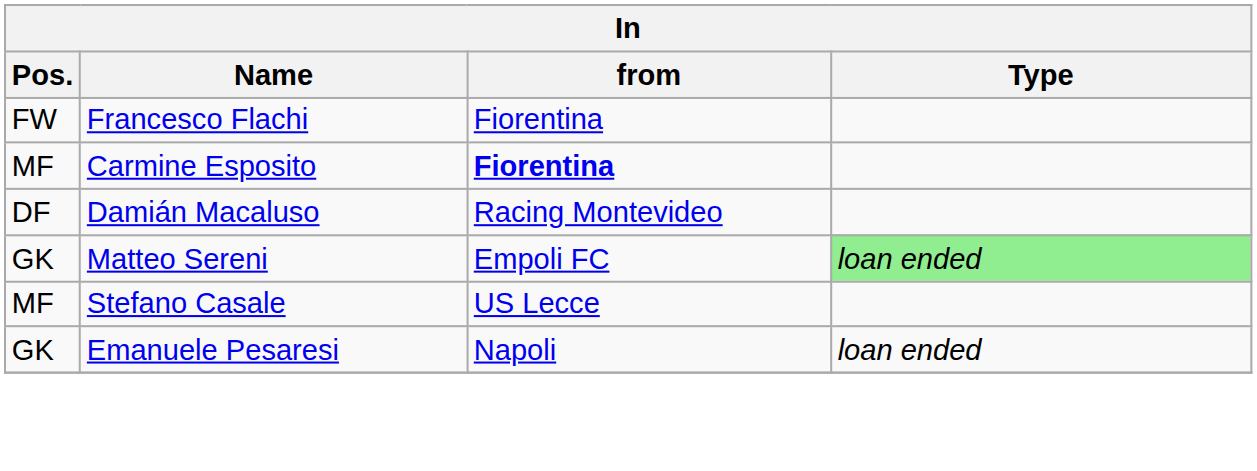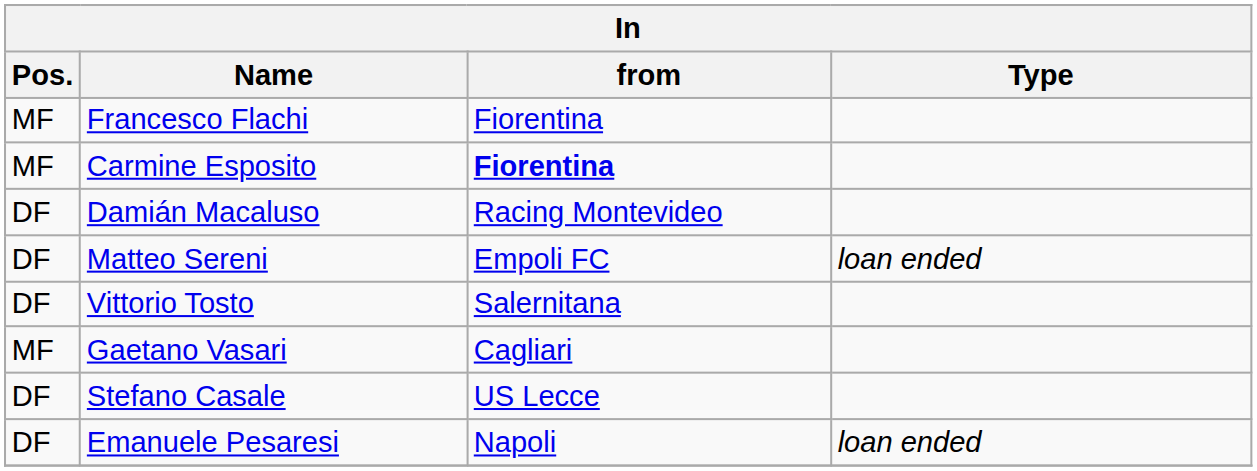Francesco Flachi | Pos.: FW -> MF
Matteo Sereni | Pos.: GK -> DF
Matteo Sereni | Type: lightgreen background -> no background
+ row: DF | Vittorio Tosto | Salernitana
+ row: MF | Gaetano Vasari | Cagliari
Stefano Casale | Pos.: MF -> DF
Emanuele Pesaresi | Pos.: GK -> DF
